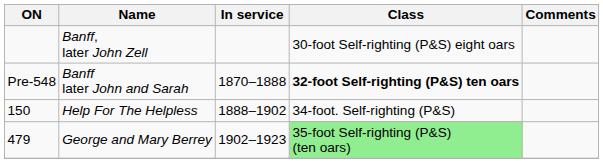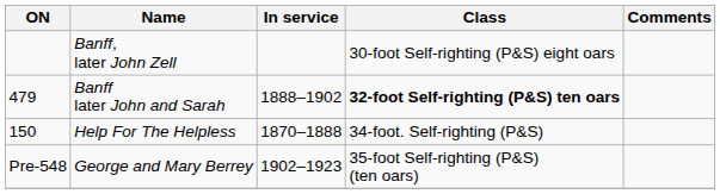Banff later John and Sarah | ON: Pre-548 -> 479
Banff later John and Sarah | In service: 1870–1888 -> 1888–1902
Help For The Helpless | In service: 1888–1902 -> 1870–1888
George and Mary Berrey | ON: 479 -> Pre-548
George and Mary Berrey | Class: lightgreen background -> no background
